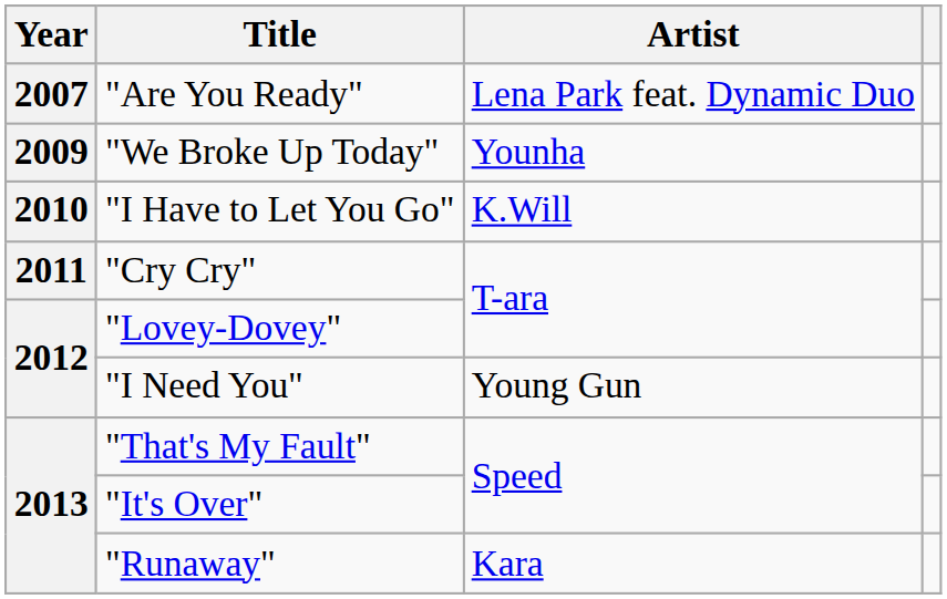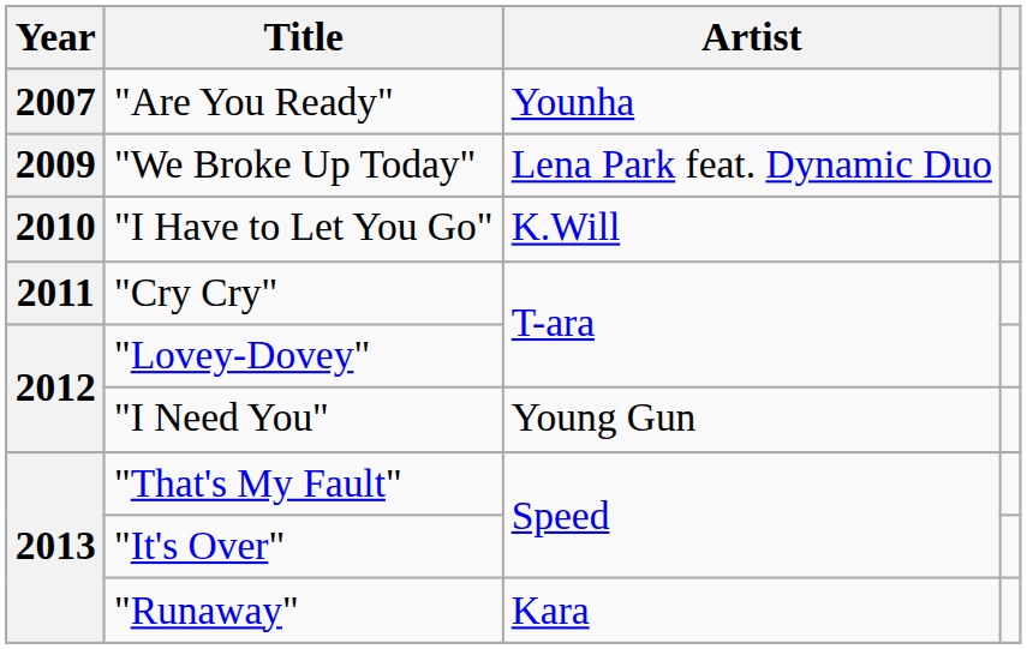"Are You Ready" | Artist: Lena Park feat. Dynamic Duo -> Younha
"We Broke Up Today" | Artist: Younha -> Lena Park feat. Dynamic Duo
